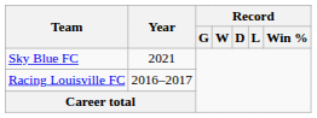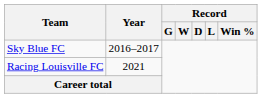Sky Blue FC | Year: 2021 -> 2016–2017
Racing Louisville FC | Year: 2016–2017 -> 2021
